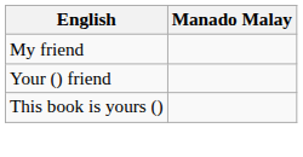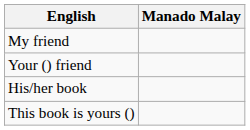+ row: His/her book
